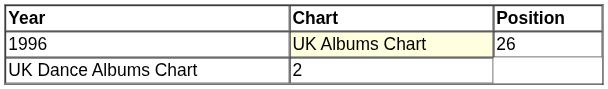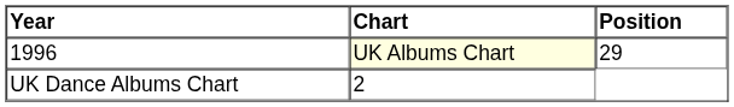1996 | Position: 26 -> 29
